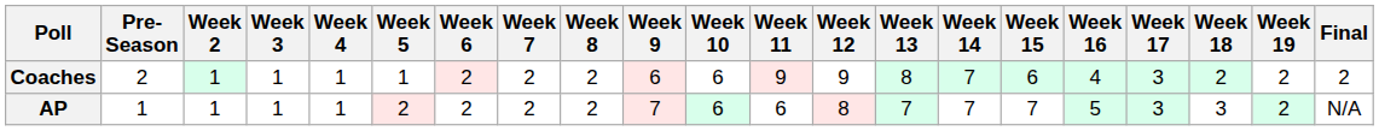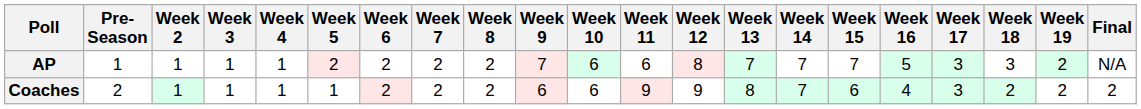rows swapped: AP <-> Coaches
